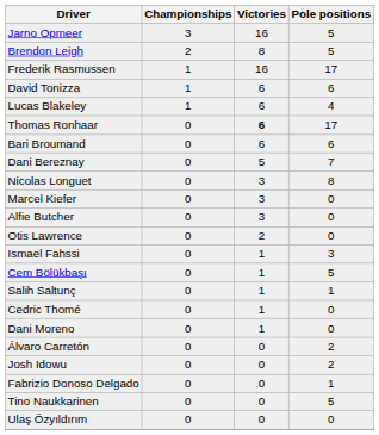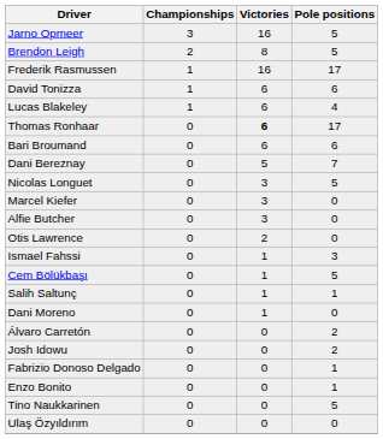Nicolas Longuet | Pole positions: 8 -> 5
- row: Cedric Thomé | 0 | 1 | 0
+ row: Enzo Bonito | 0 | 0 | 1
